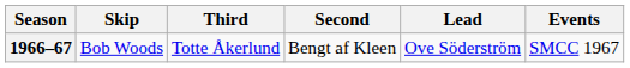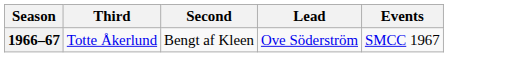- column: Skip | Bob Woods
